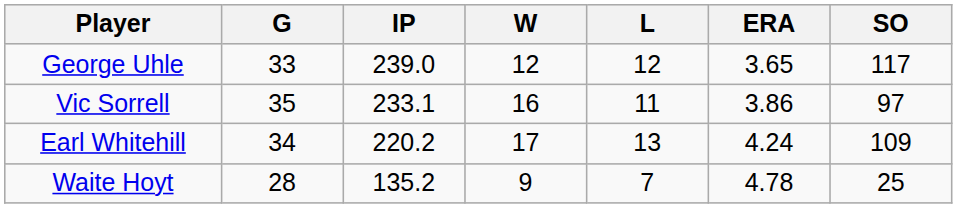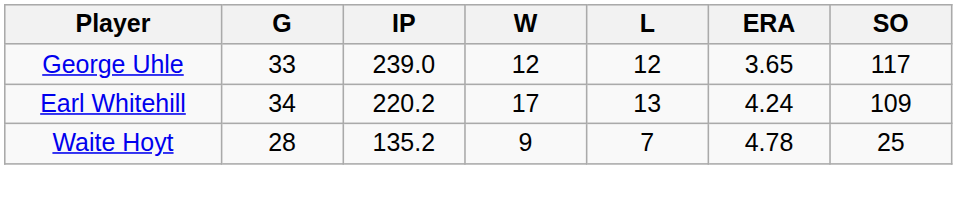- row: Vic Sorrell | 35 | 233.1 | 16 | 11 | 3.86 | 97
